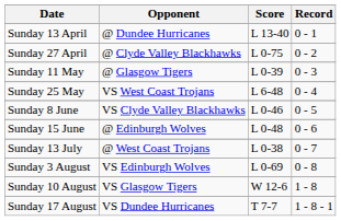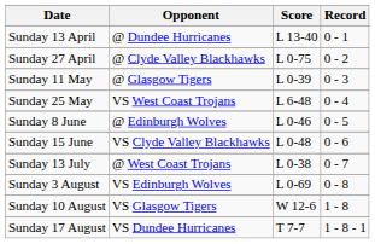Sunday 8 June | Opponent: VS Clyde Valley Blackhawks -> @ Edinburgh Wolves
Sunday 15 June | Opponent: @ Edinburgh Wolves -> VS Clyde Valley Blackhawks
